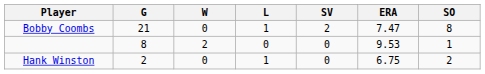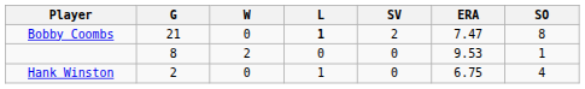Bobby Coombs | L: normal -> bold
Hank Winston | SO: 2 -> 4
